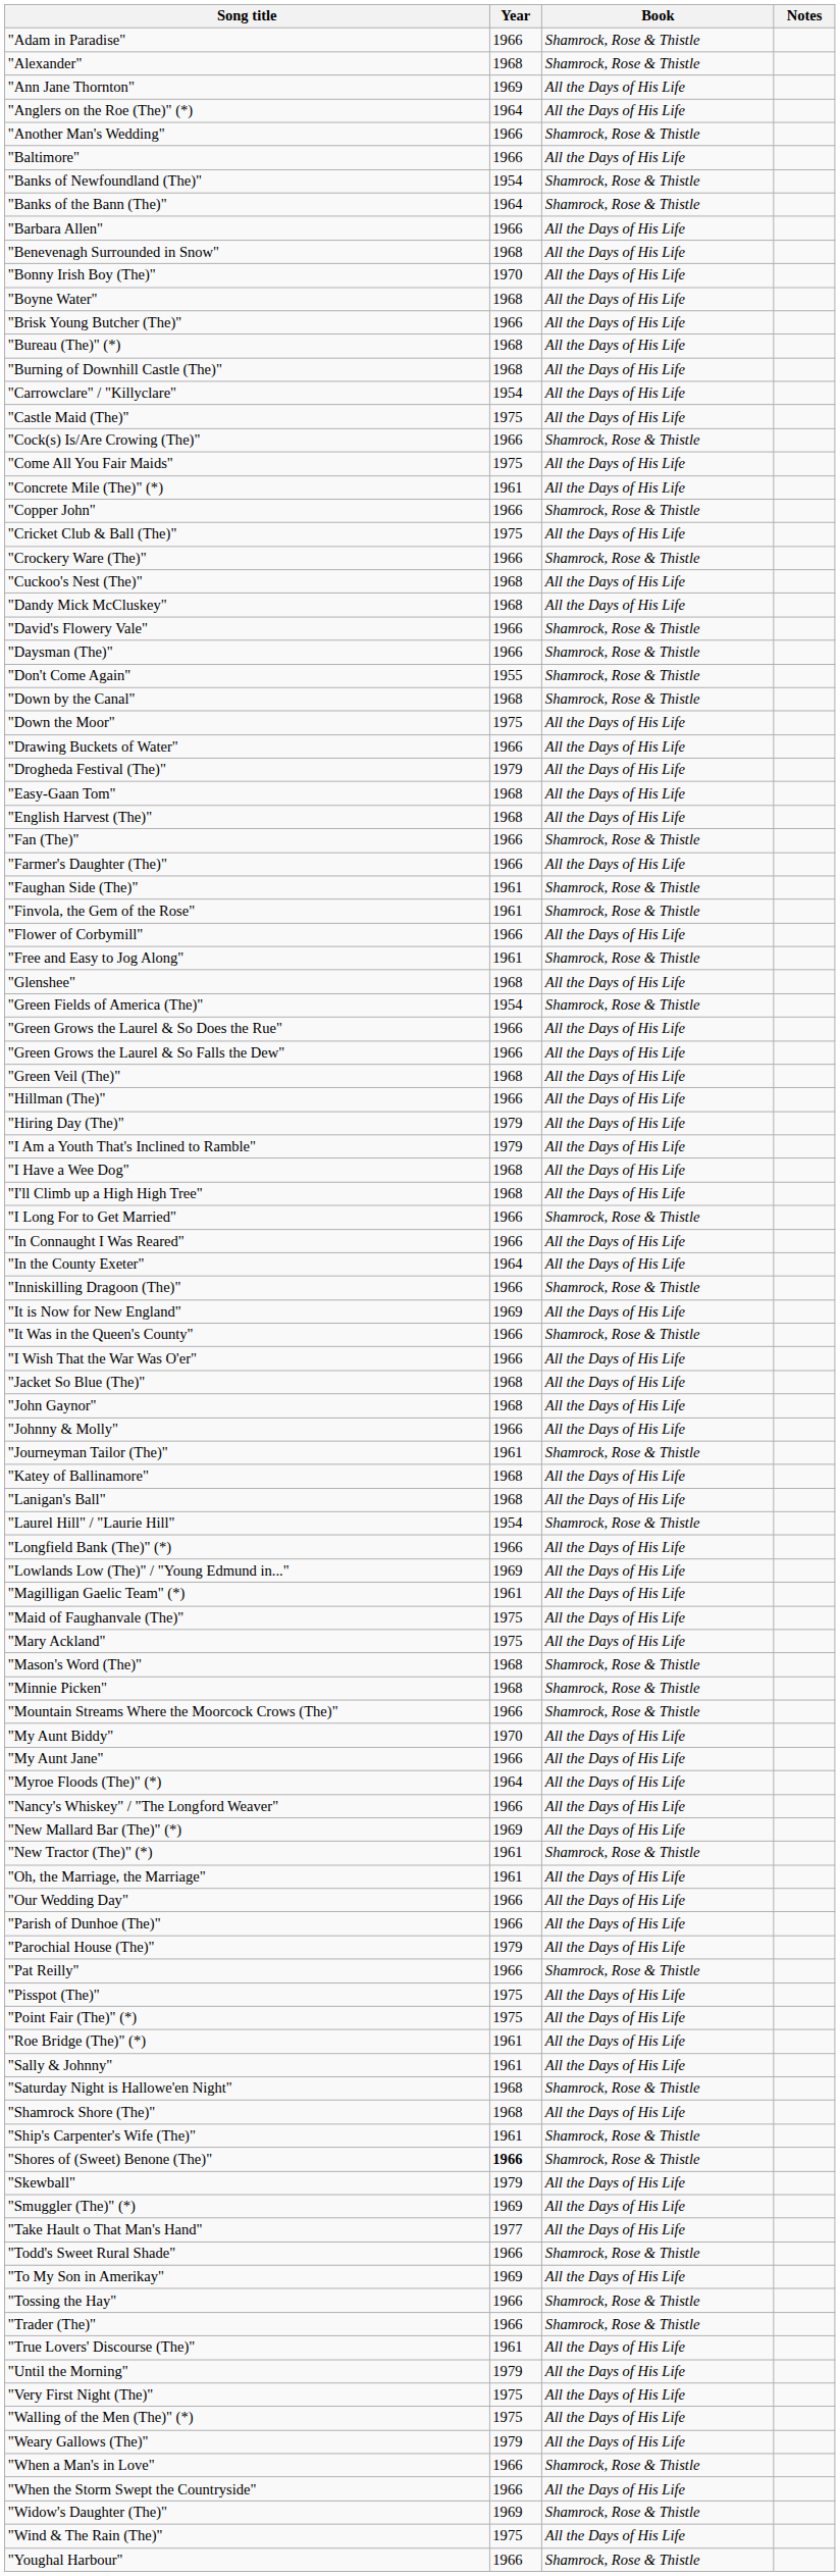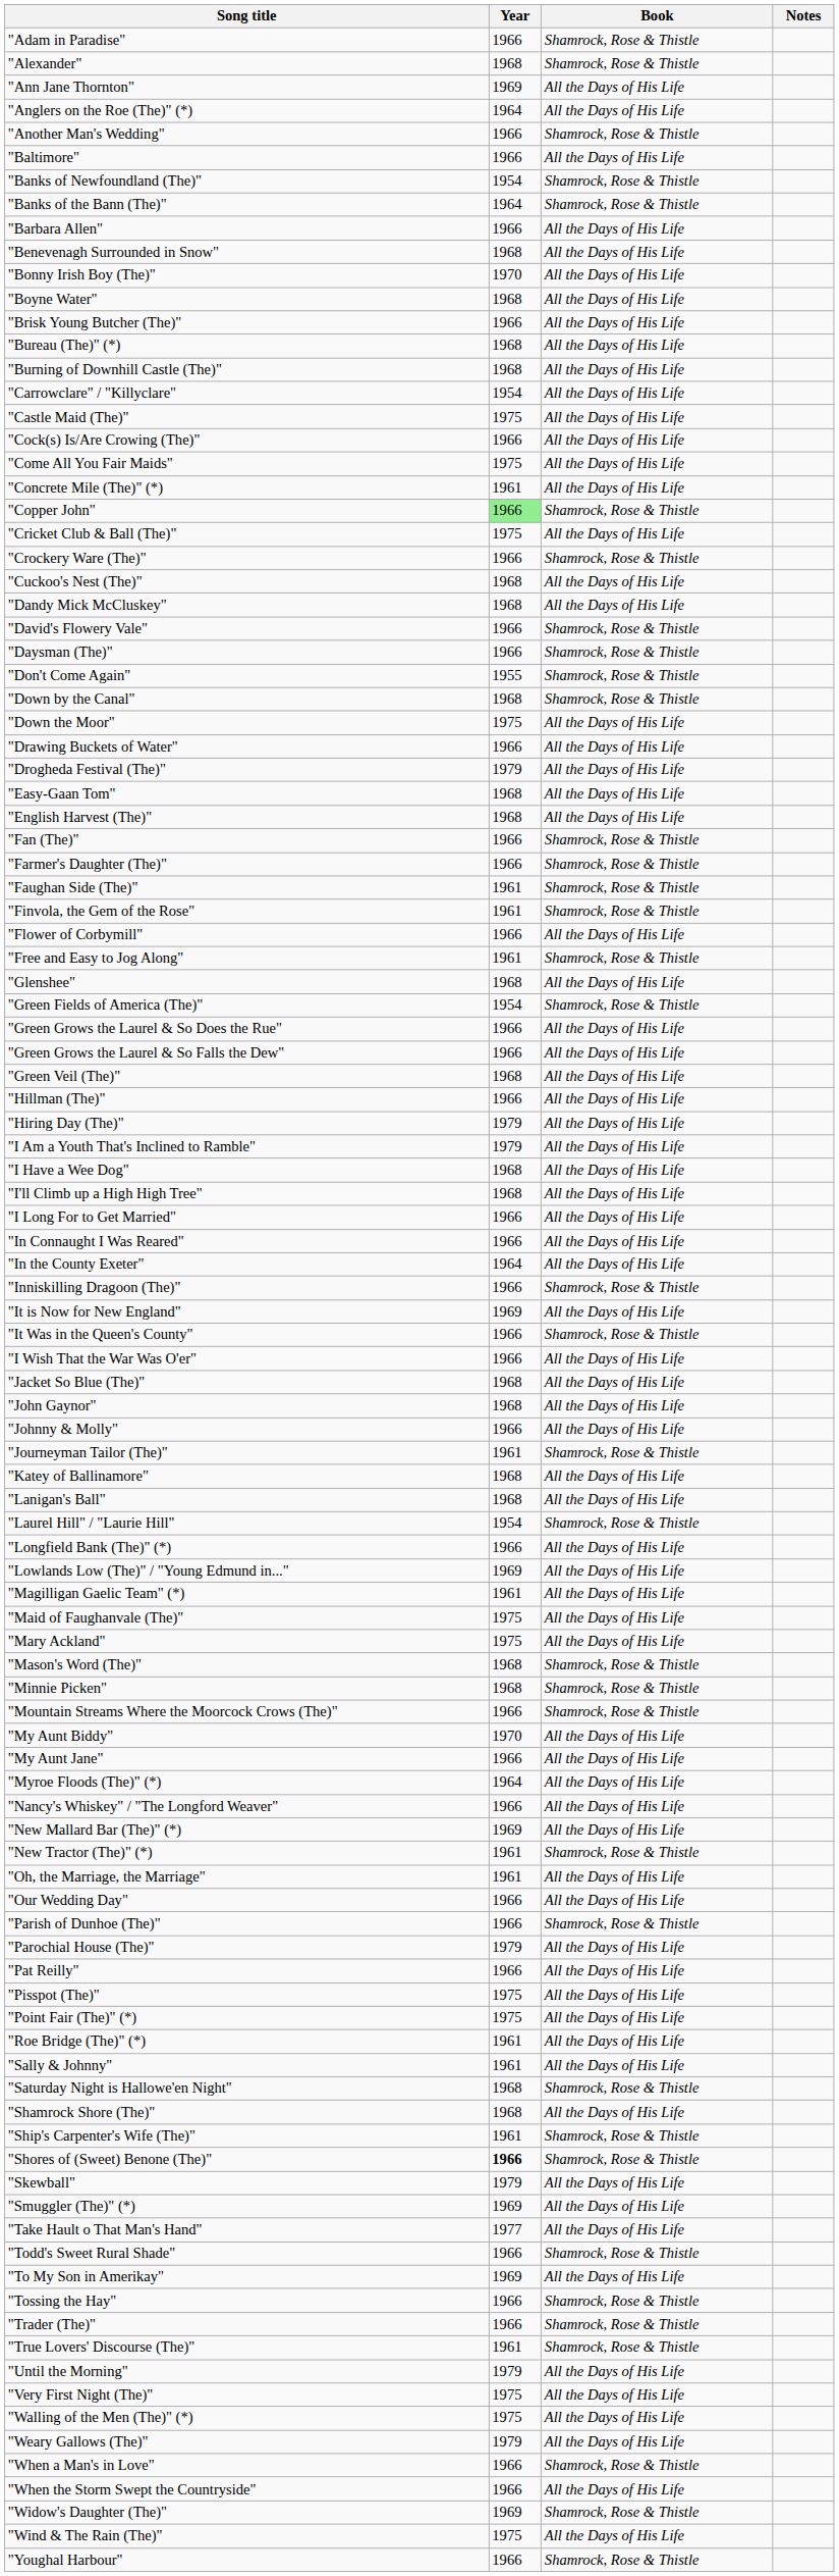"Cock(s) Is/Are Crowing (The)" | Book: Shamrock, Rose & Thistle -> All the Days of His Life
"Copper John" | Year: no background -> lightgreen background
"Farmer's Daughter (The)" | Book: All the Days of His Life -> Shamrock, Rose & Thistle
"I Long For to Get Married" | Book: Shamrock, Rose & Thistle -> All the Days of His Life
"Parish of Dunhoe (The)" | Book: All the Days of His Life -> Shamrock, Rose & Thistle
"Pat Reilly" | Book: Shamrock, Rose & Thistle -> All the Days of His Life
"True Lovers' Discourse (The)" | Book: All the Days of His Life -> Shamrock, Rose & Thistle
